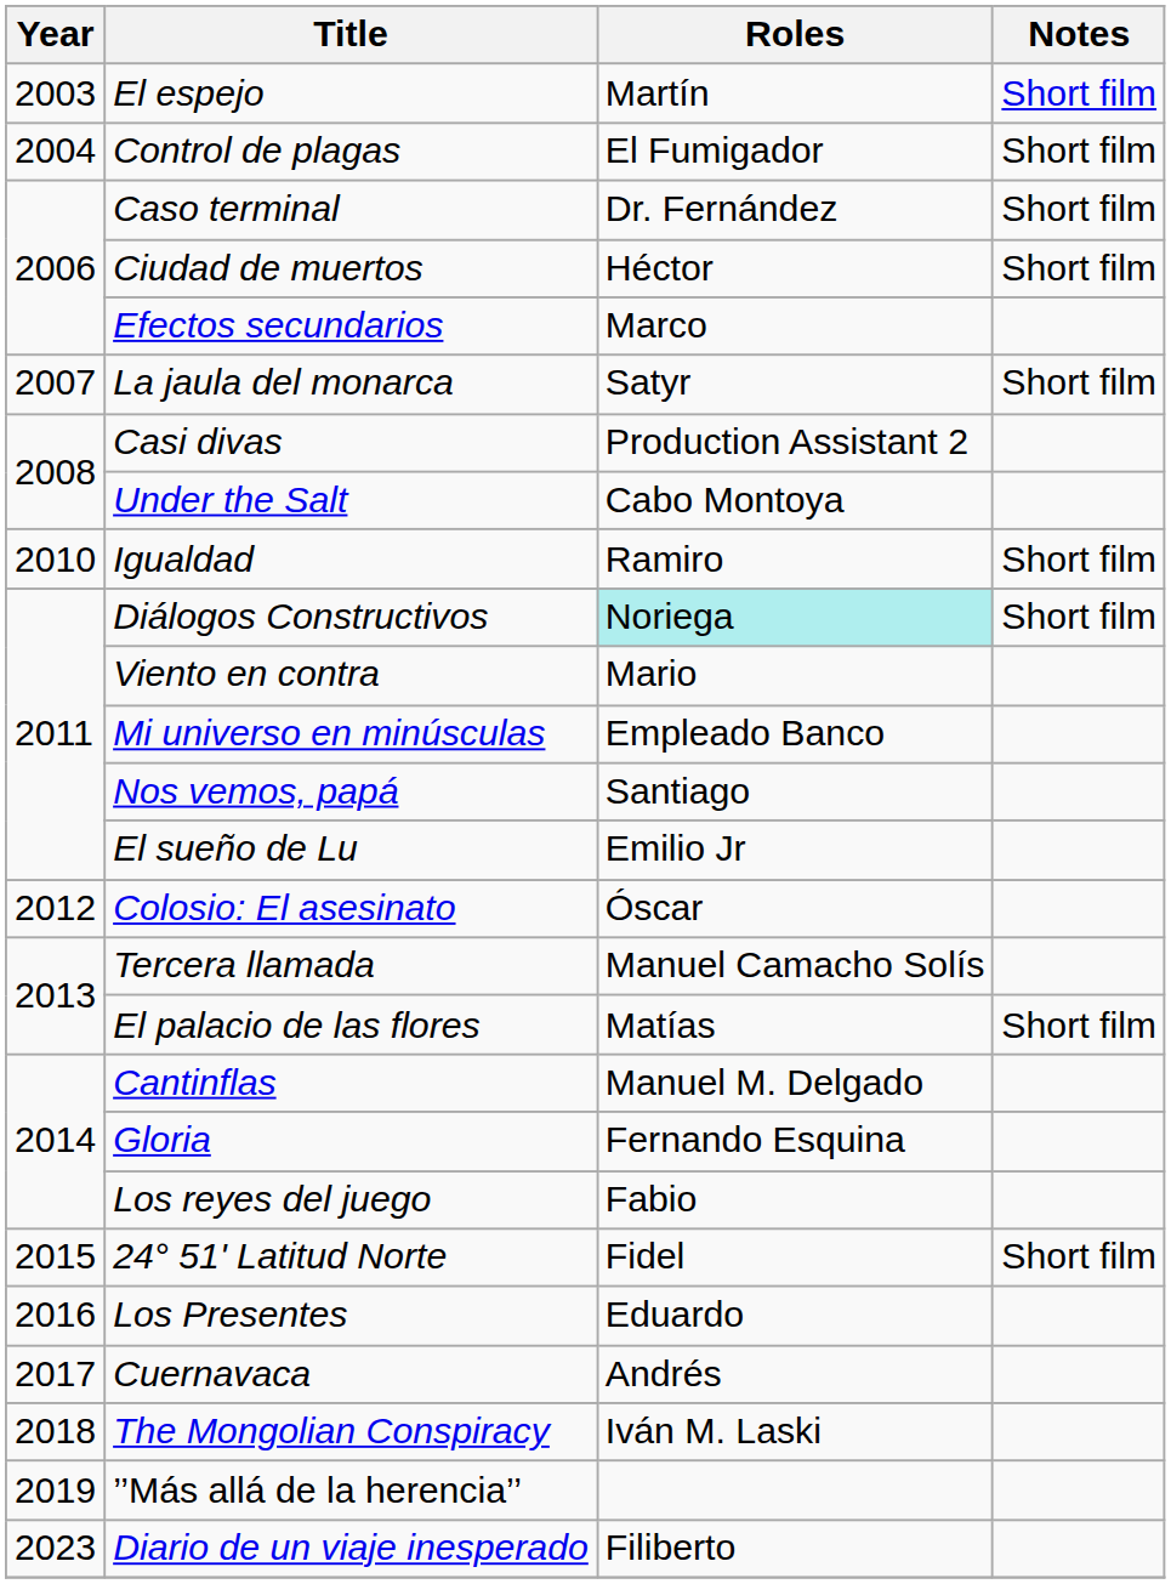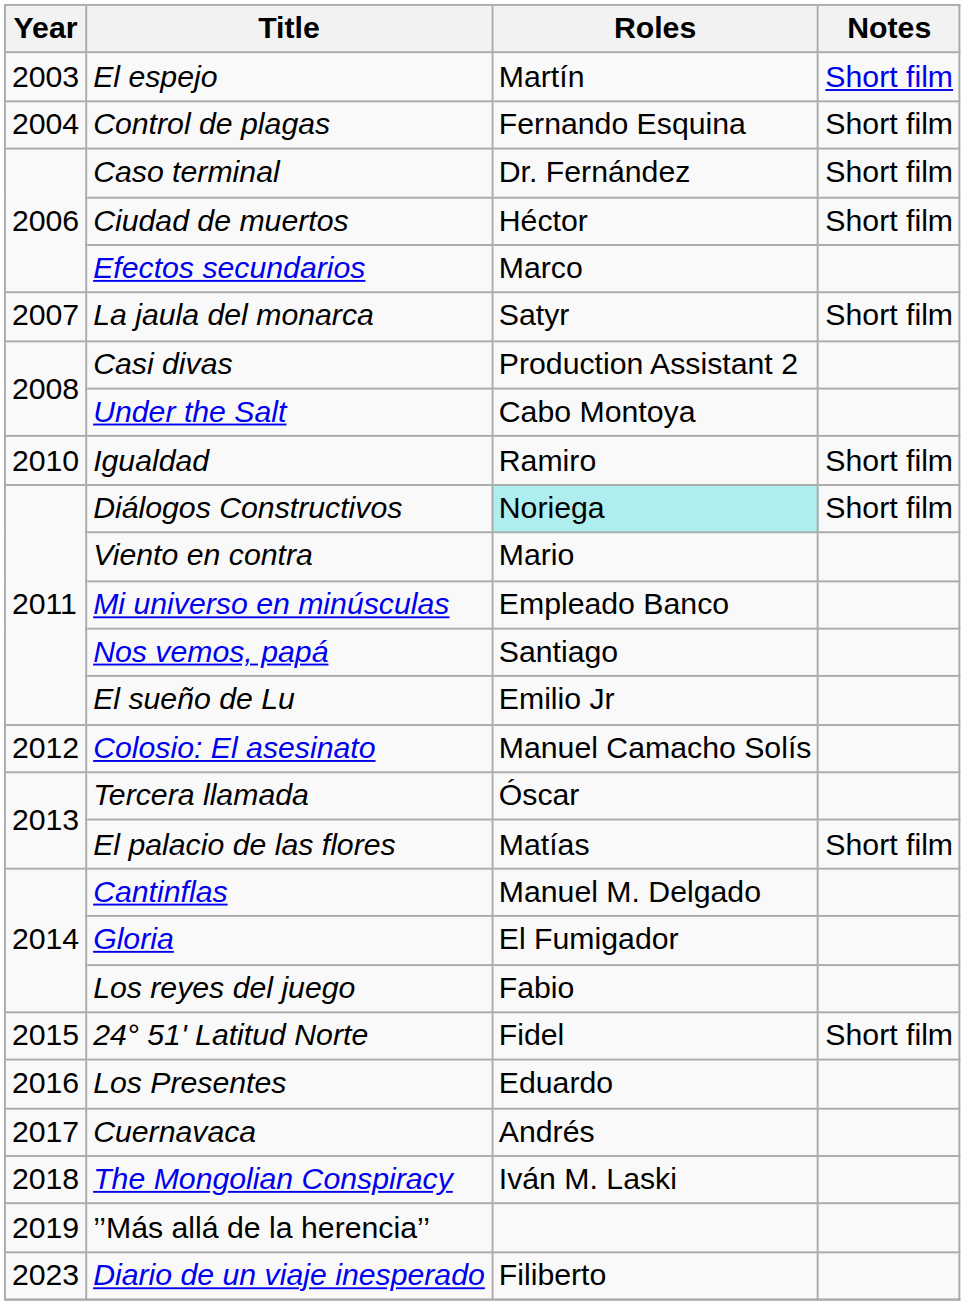Control de plagas | Roles: El Fumigador -> Fernando Esquina
Colosio: El asesinato | Roles: Óscar -> Manuel Camacho Solís
Tercera llamada | Roles: Manuel Camacho Solís -> Óscar
Gloria | Roles: Fernando Esquina -> El Fumigador
